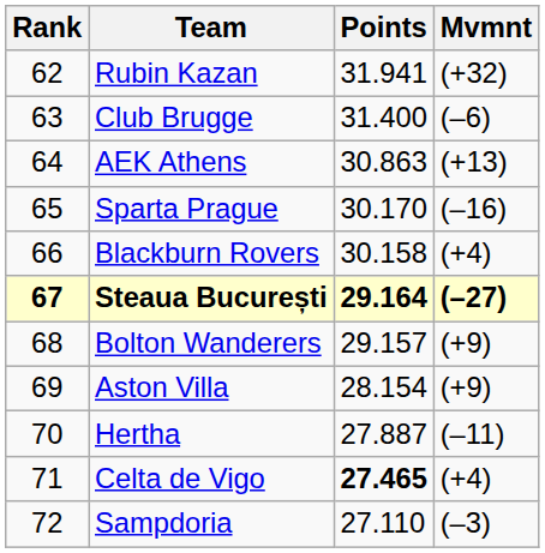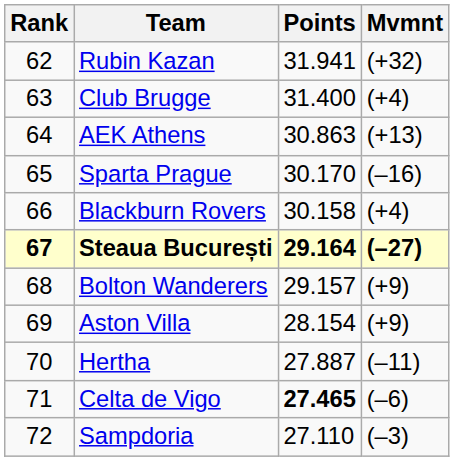Club Brugge | Mvmnt: (–6) -> (+4)
Celta de Vigo | Mvmnt: (+4) -> (–6)
